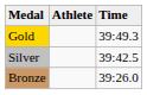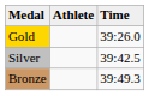Gold | Time: 39:49.3 -> 39:26.0
Bronze | Time: 39:26.0 -> 39:49.3
